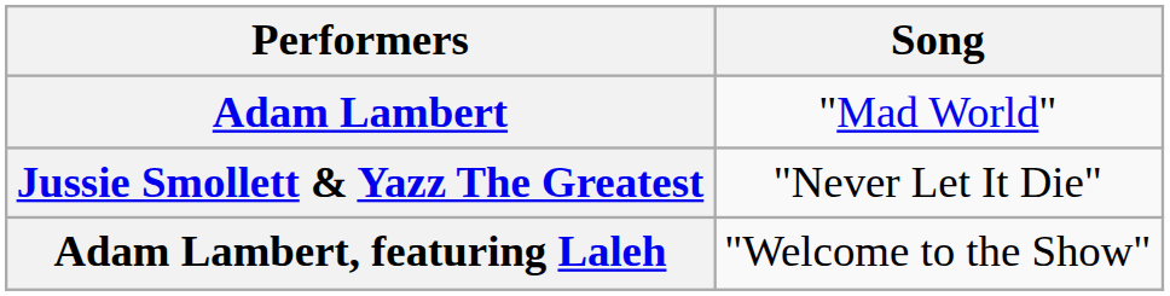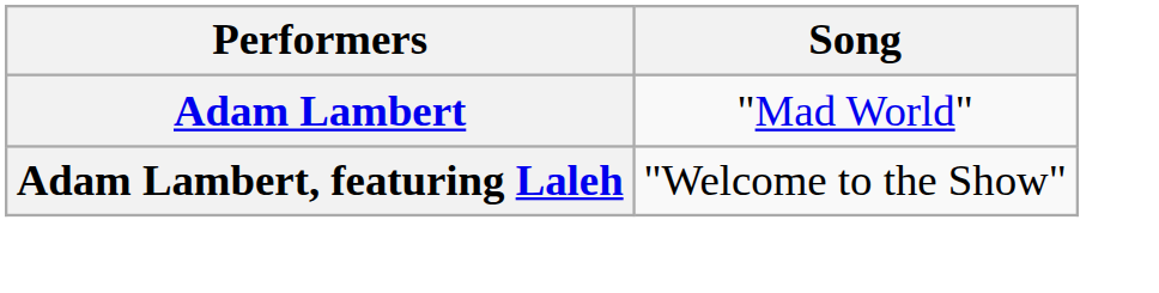- row: Jussie Smollett & Yazz The Greatest | "Never Let It Die"
